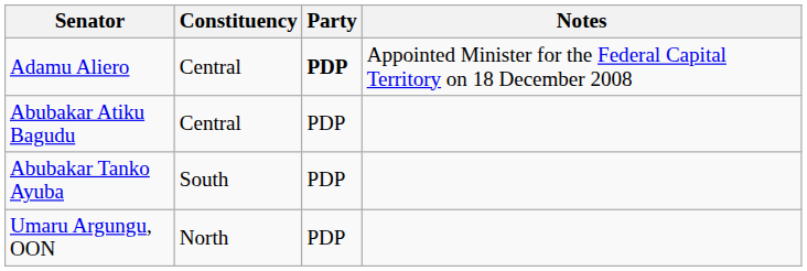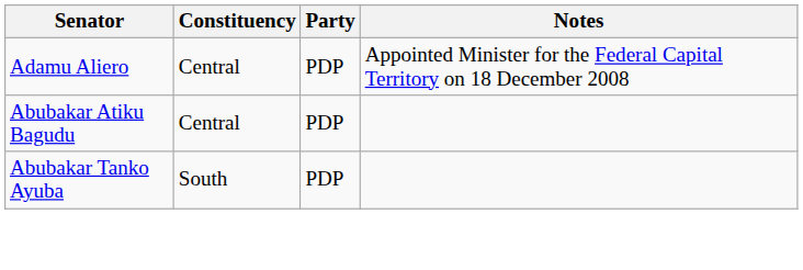Adamu Aliero | Party: bold -> normal
- row: Umaru Argungu, OON | North | PDP
